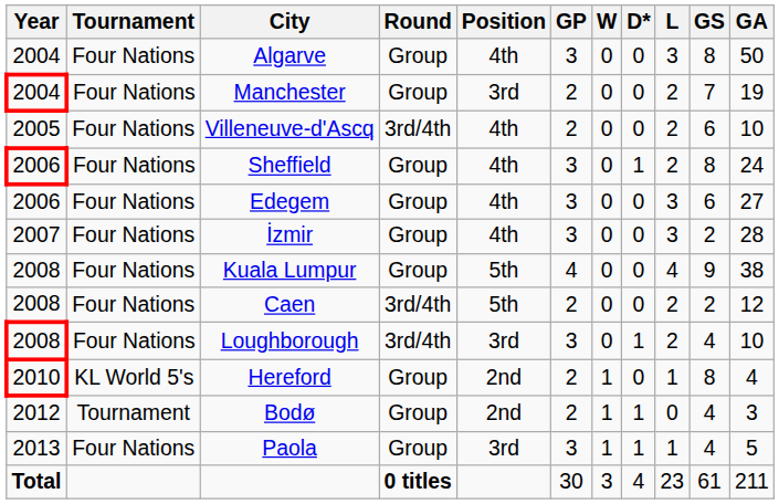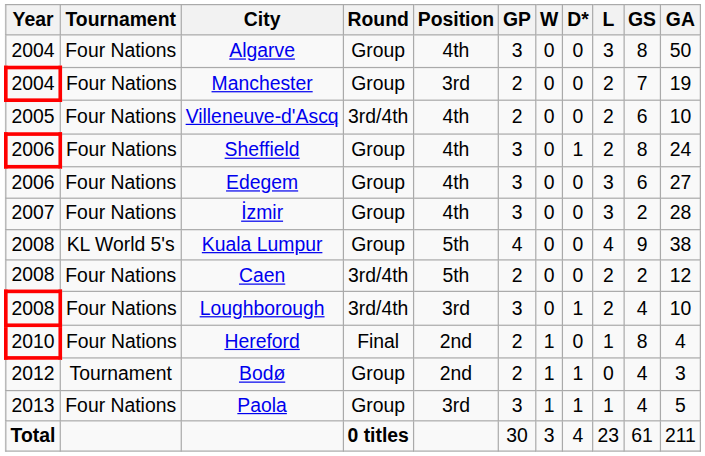Kuala Lumpur | Tournament: Four Nations -> KL World 5's
Hereford | Tournament: KL World 5's -> Four Nations
Hereford | Round: Group -> Final
